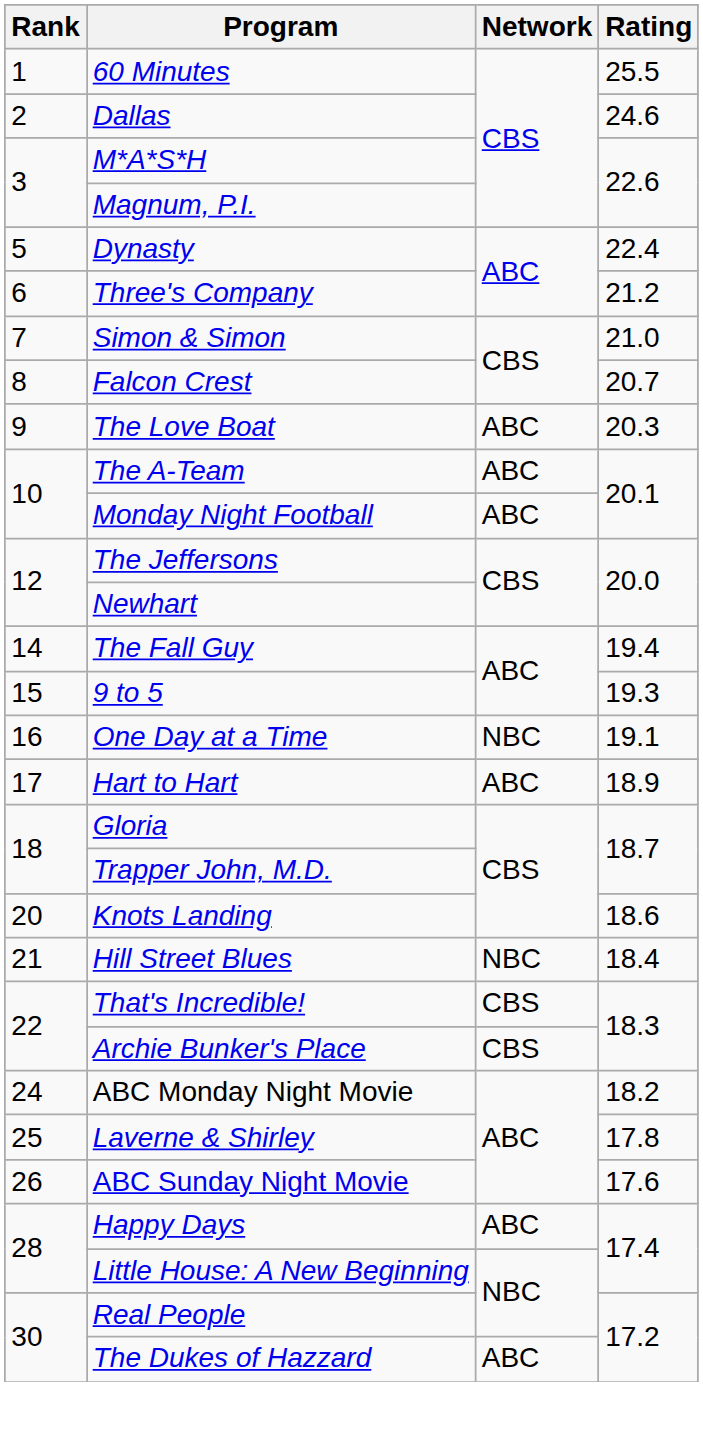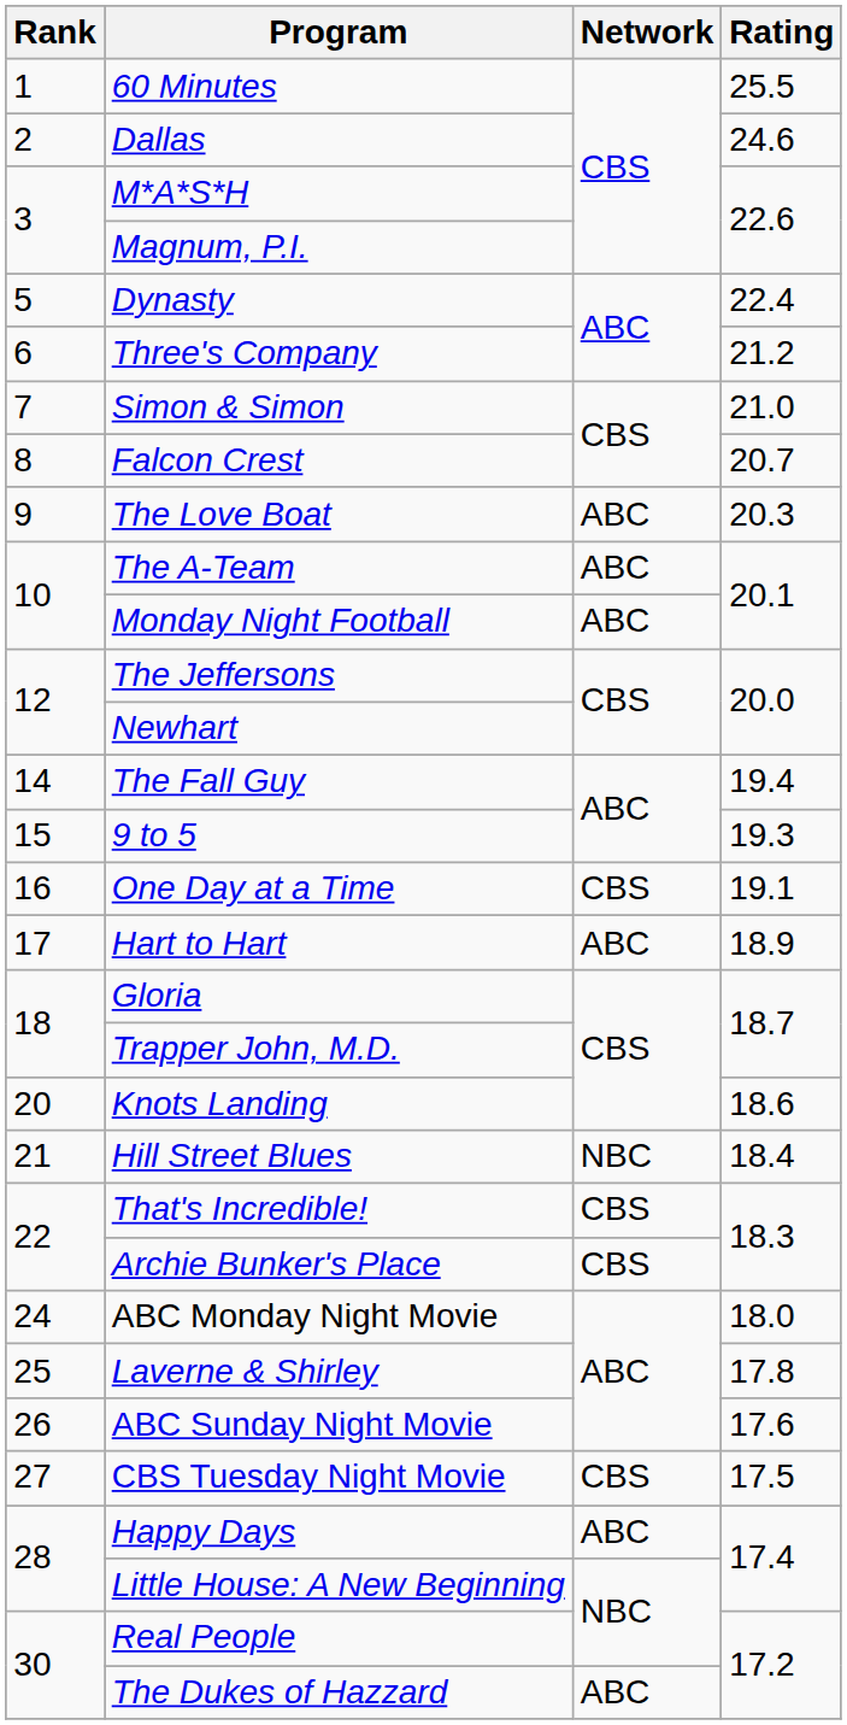One Day at a Time | Network: NBC -> CBS
ABC Monday Night Movie | Rating: 18.2 -> 18.0
+ row: 27 | CBS Tuesday Night Movie | CBS | 17.5
